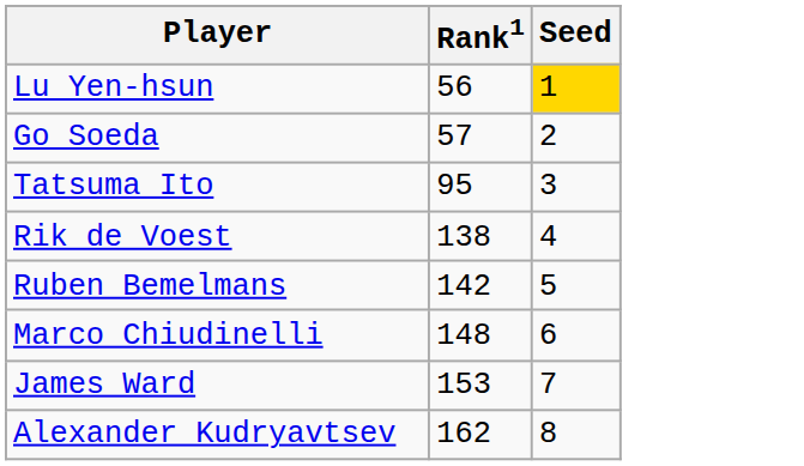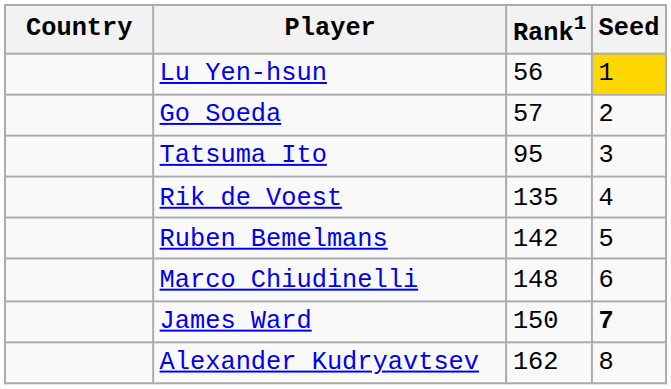+ column: Country
Rik de Voest | Rank1: 138 -> 135
James Ward | Rank1: 153 -> 150
James Ward | Seed: normal -> bold
